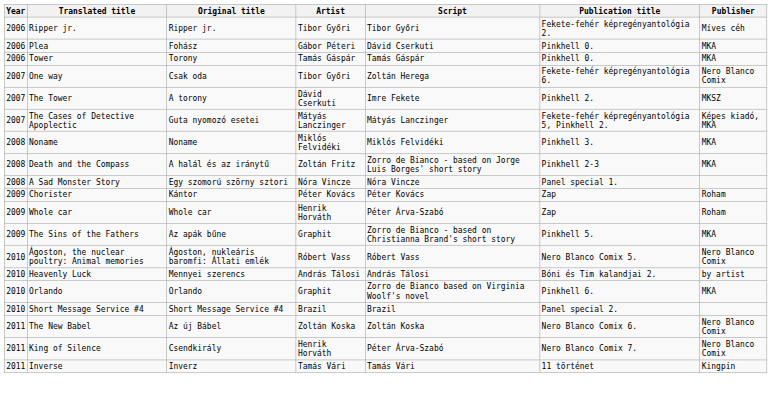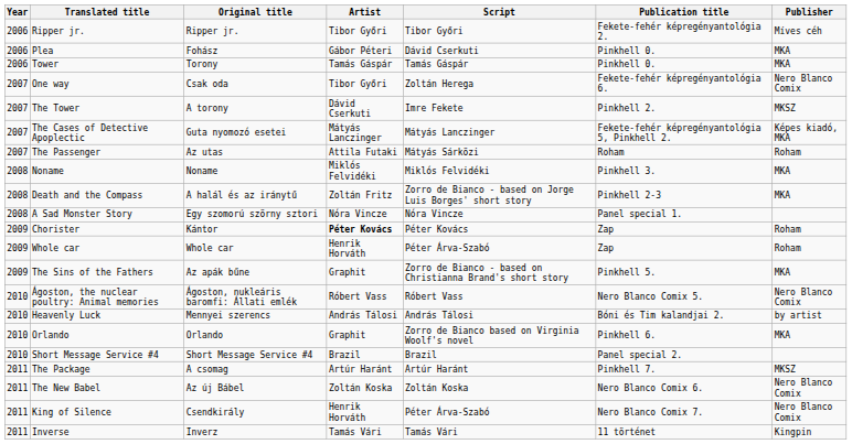+ row: 2007 | The Passenger | Az utas | Attila Futaki | Mátyás Sárközi | Roham | Roham
Chorister | Artist: normal -> bold
+ row: 2011 | The Package | A csomag | Artúr Haránt | Artúr Haránt | Pinkhell 7. | MKSZ
